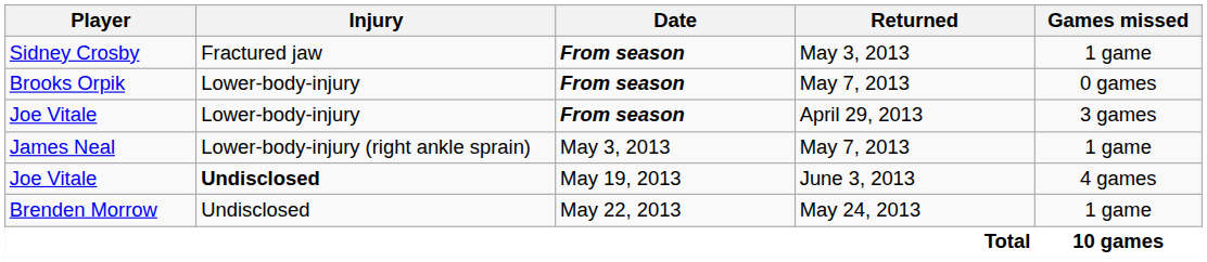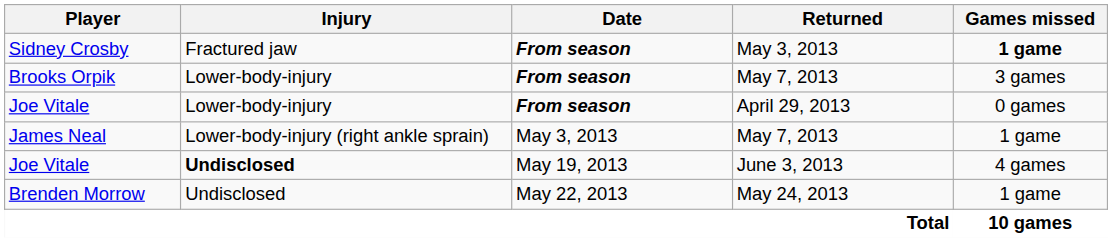Sidney Crosby | Games missed: normal -> bold
Brooks Orpik | Games missed: 0 games -> 3 games
Joe Vitale / April 29, 2013 | Games missed: 3 games -> 0 games
